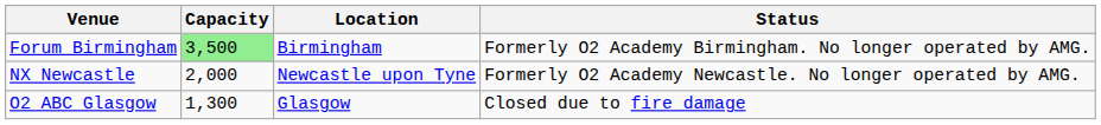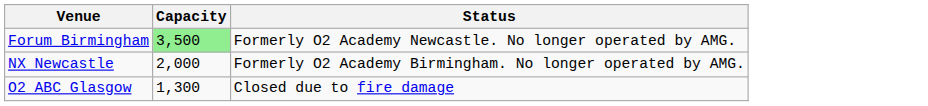- column: Location | Birmingham | Newcastle upon Tyne | Glasgow
Forum Birmingham | Status: Formerly O2 Academy Birmingham. No longer operated by AMG. -> Formerly O2 Academy Newcastle. No longer operated by AMG.
NX Newcastle | Status: Formerly O2 Academy Newcastle. No longer operated by AMG. -> Formerly O2 Academy Birmingham. No longer operated by AMG.
